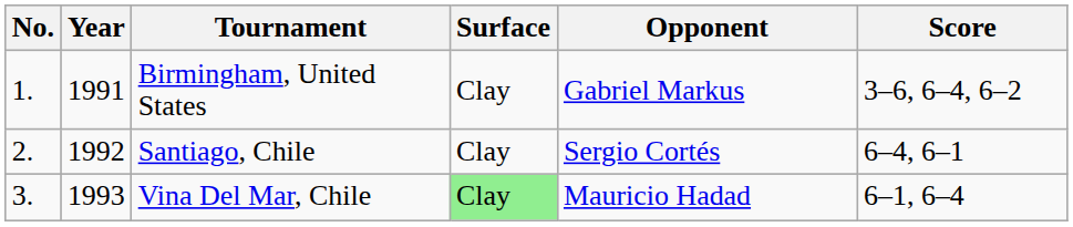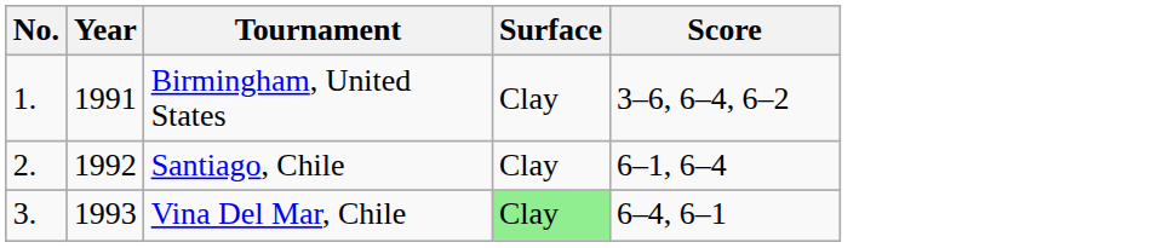- column: Opponent | Gabriel Markus | Sergio Cortés | Mauricio Hadad
Santiago, Chile | Score: 6–4, 6–1 -> 6–1, 6–4
Vina Del Mar, Chile | Score: 6–1, 6–4 -> 6–4, 6–1
